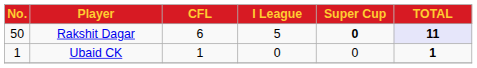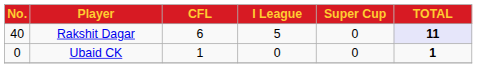Rakshit Dagar | No.: 50 -> 40
Rakshit Dagar | Super Cup: bold -> normal
Ubaid CK | No.: 1 -> 0
